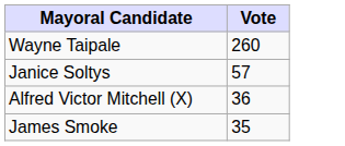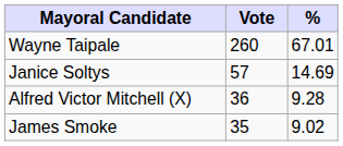+ column: % | 67.01 | 14.69 | 9.28 | 9.02
